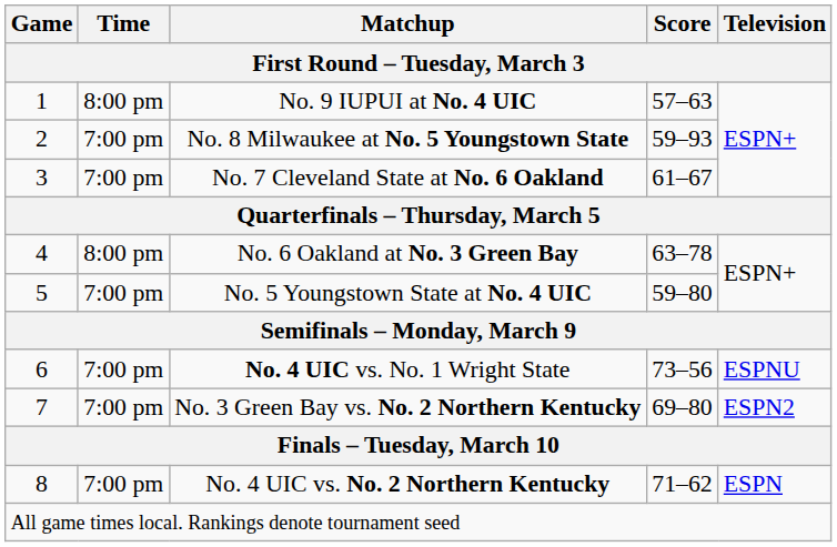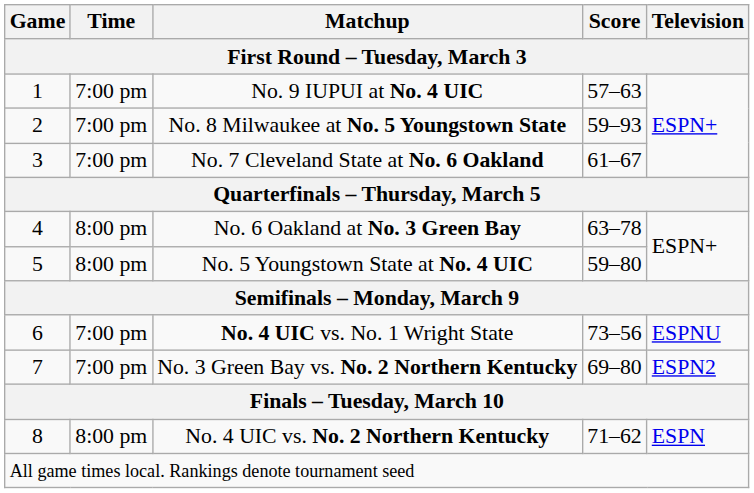No. 9 IUPUI at No. 4 UIC | Time: 8:00 pm -> 7:00 pm
No. 5 Youngstown State at No. 4 UIC | Time: 7:00 pm -> 8:00 pm
No. 4 UIC vs. No. 2 Northern Kentucky | Time: 7:00 pm -> 8:00 pm
